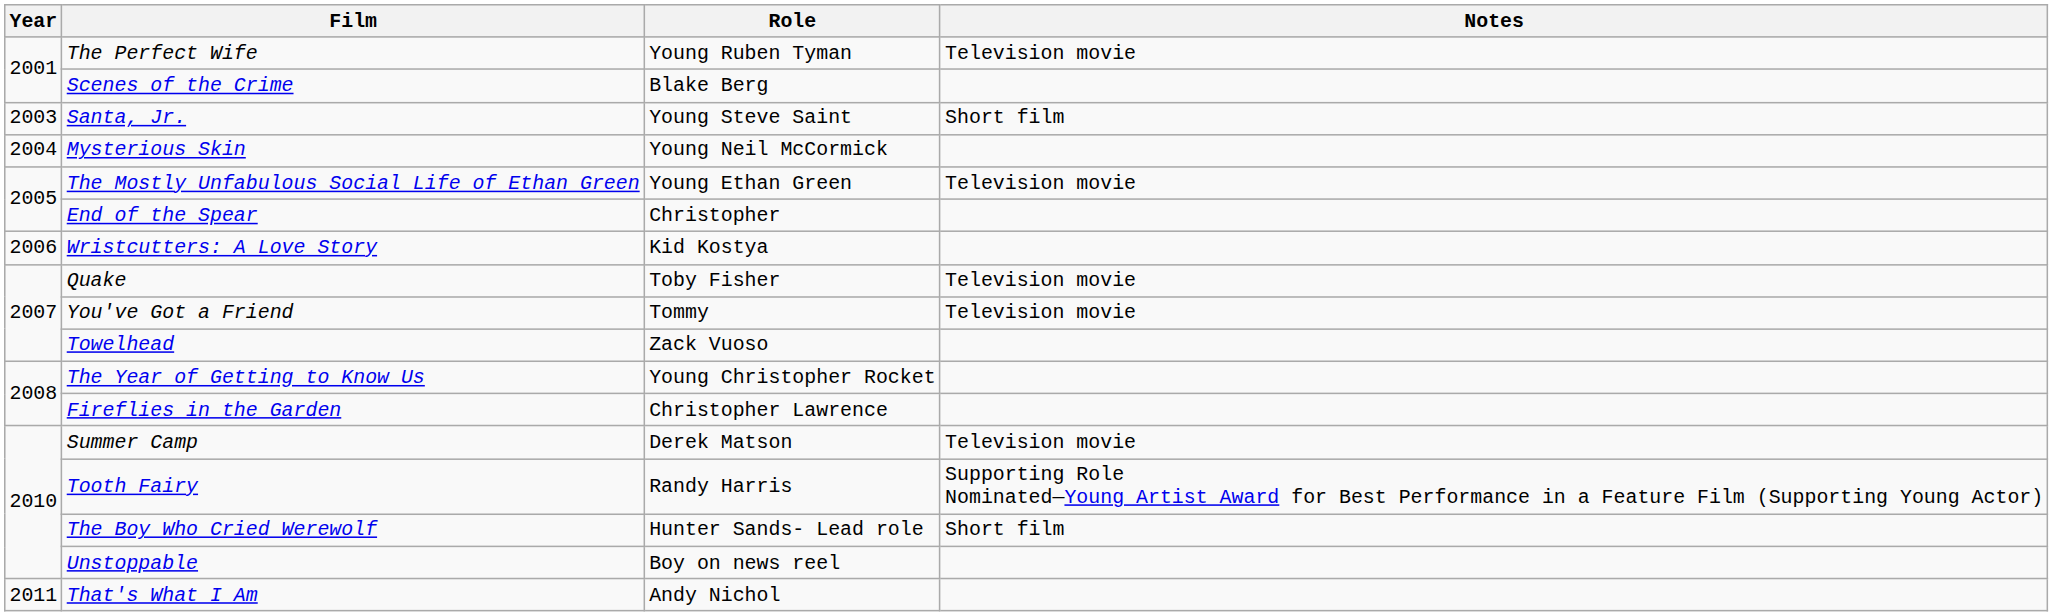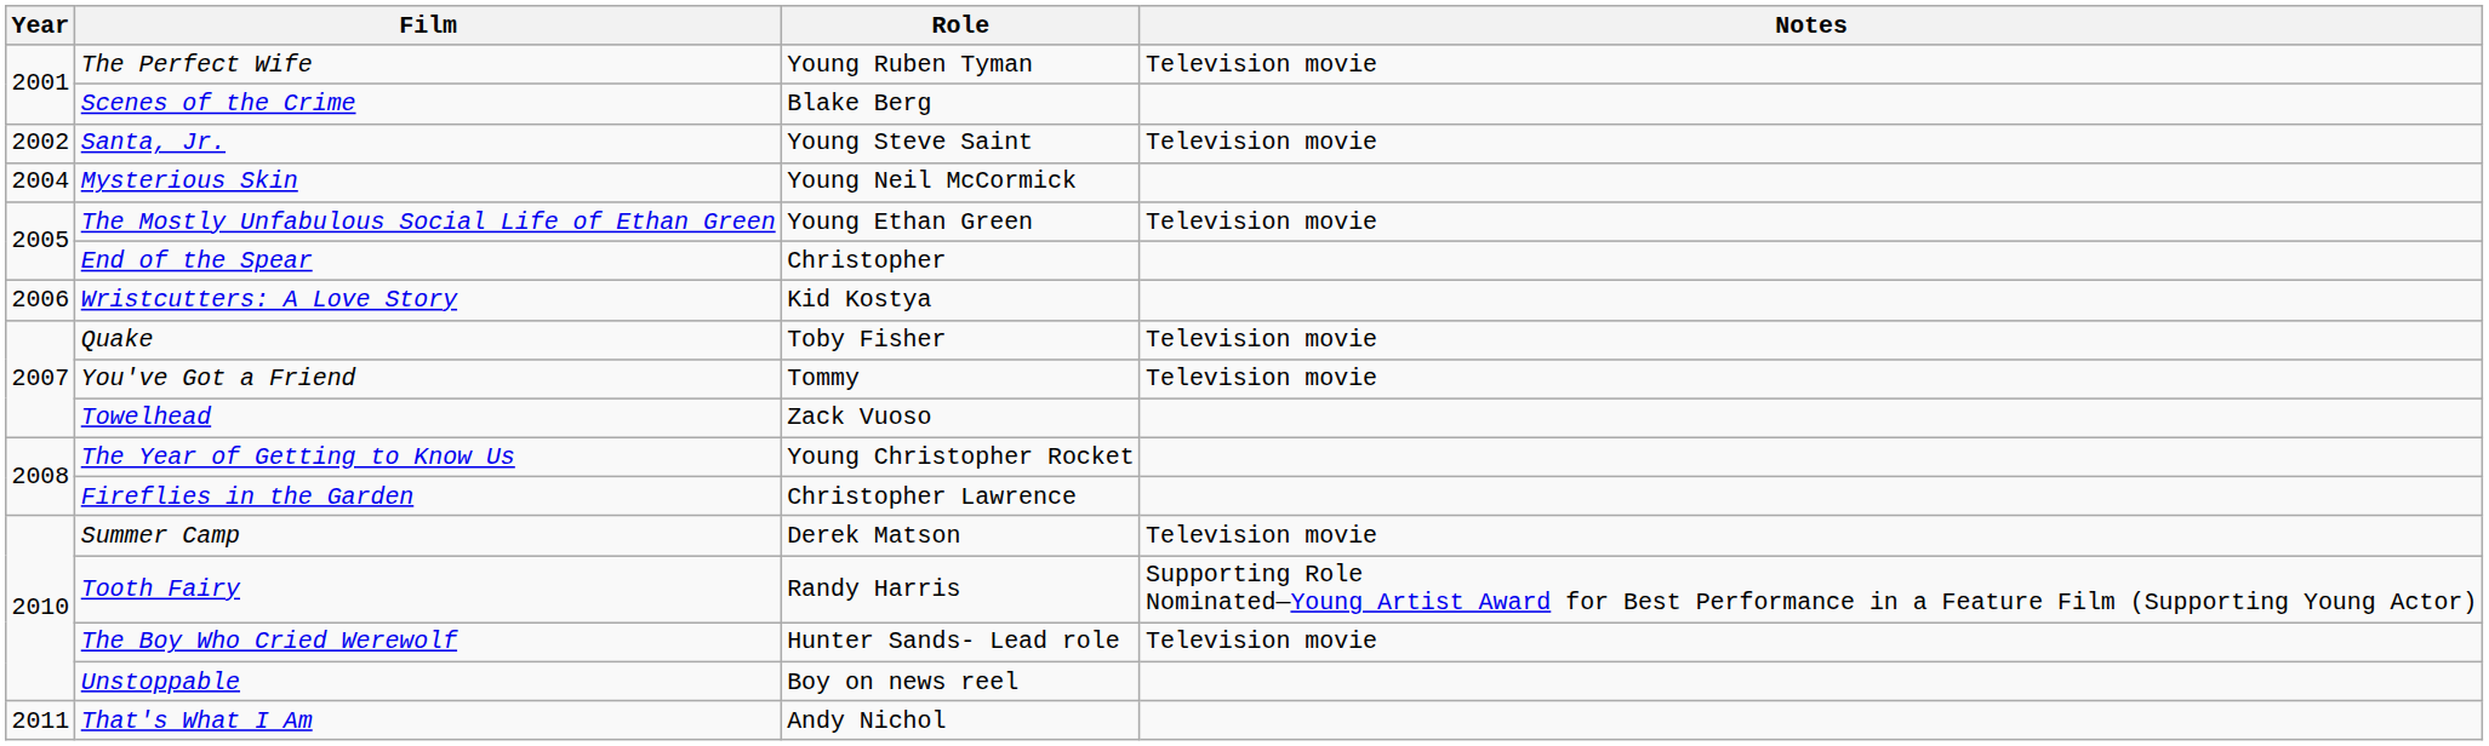Santa, Jr. | Year: 2003 -> 2002
Santa, Jr. | Notes: Short film -> Television movie
The Boy Who Cried Werewolf | Notes: Short film -> Television movie
